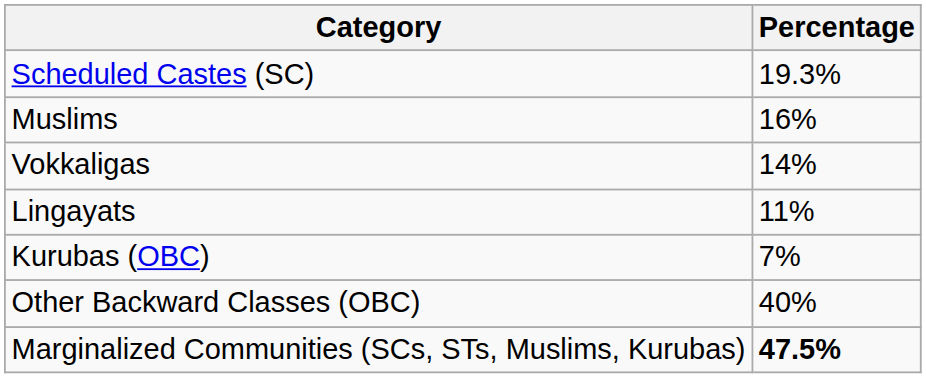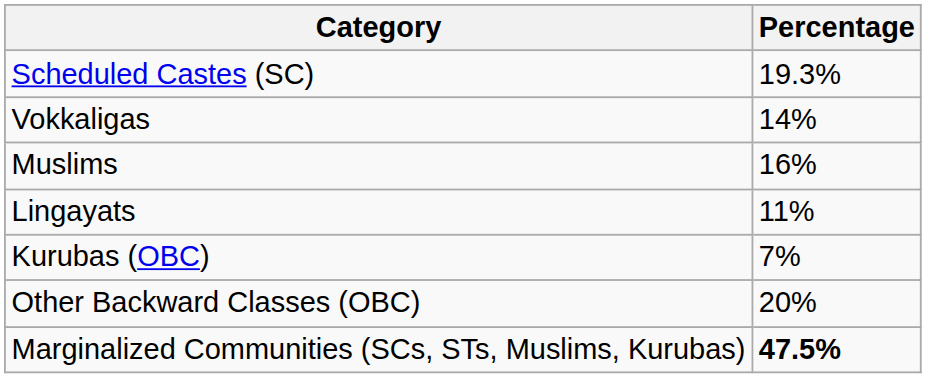rows swapped: Muslims <-> Vokkaligas
Other Backward Classes (OBC) | Percentage: 40% -> 20%
